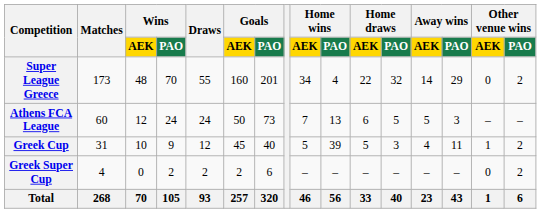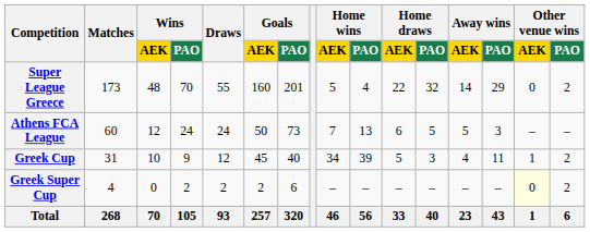Super League Greece | Home wins / AEK: 34 -> 5
Greek Cup | Home wins / AEK: 5 -> 34
Greek Super Cup | Other venue wins / AEK: no background -> lightyellow background
